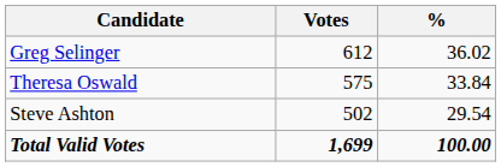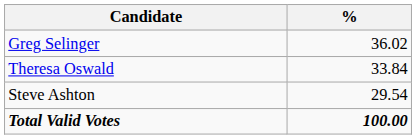- column: Votes | 612 | 575 | 502 | 1,699
